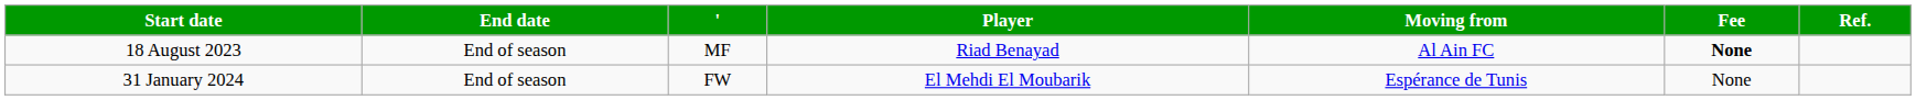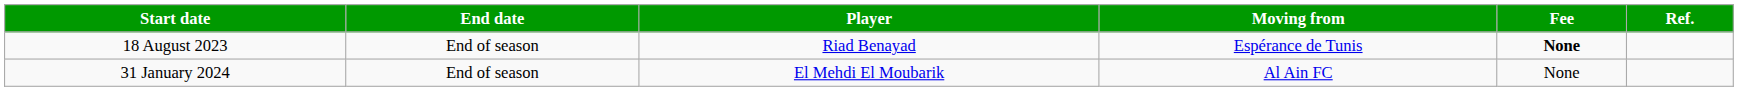- column: ' | MF | FW
18 August 2023 | Moving from: Al Ain FC -> Espérance de Tunis
31 January 2024 | Moving from: Espérance de Tunis -> Al Ain FC
